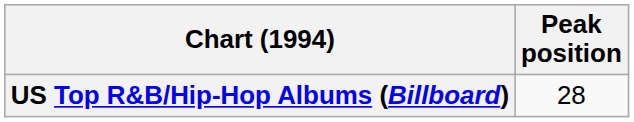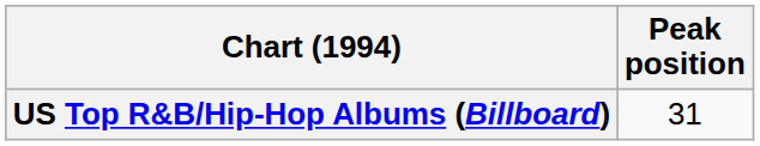US Top R&B/Hip-Hop Albums (Billboard) | Peak position: 28 -> 31
